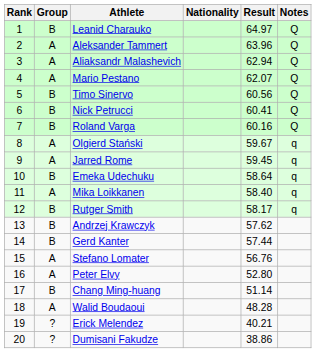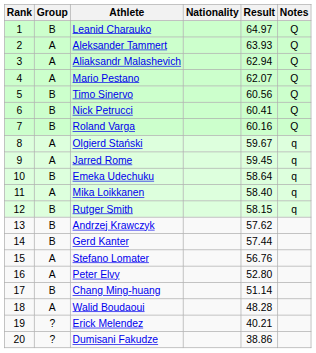Aleksander Tammert | Result: 63.96 -> 63.93
Rutger Smith | Result: 58.17 -> 58.15
